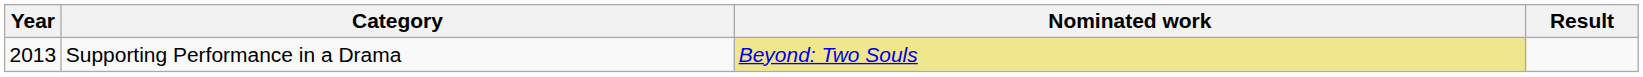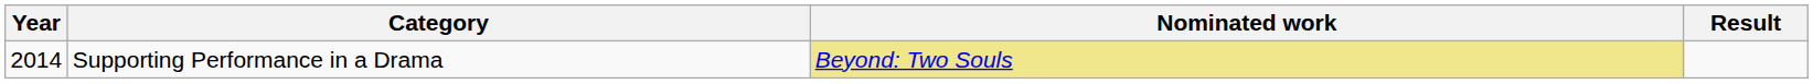Supporting Performance in a Drama | Year: 2013 -> 2014
